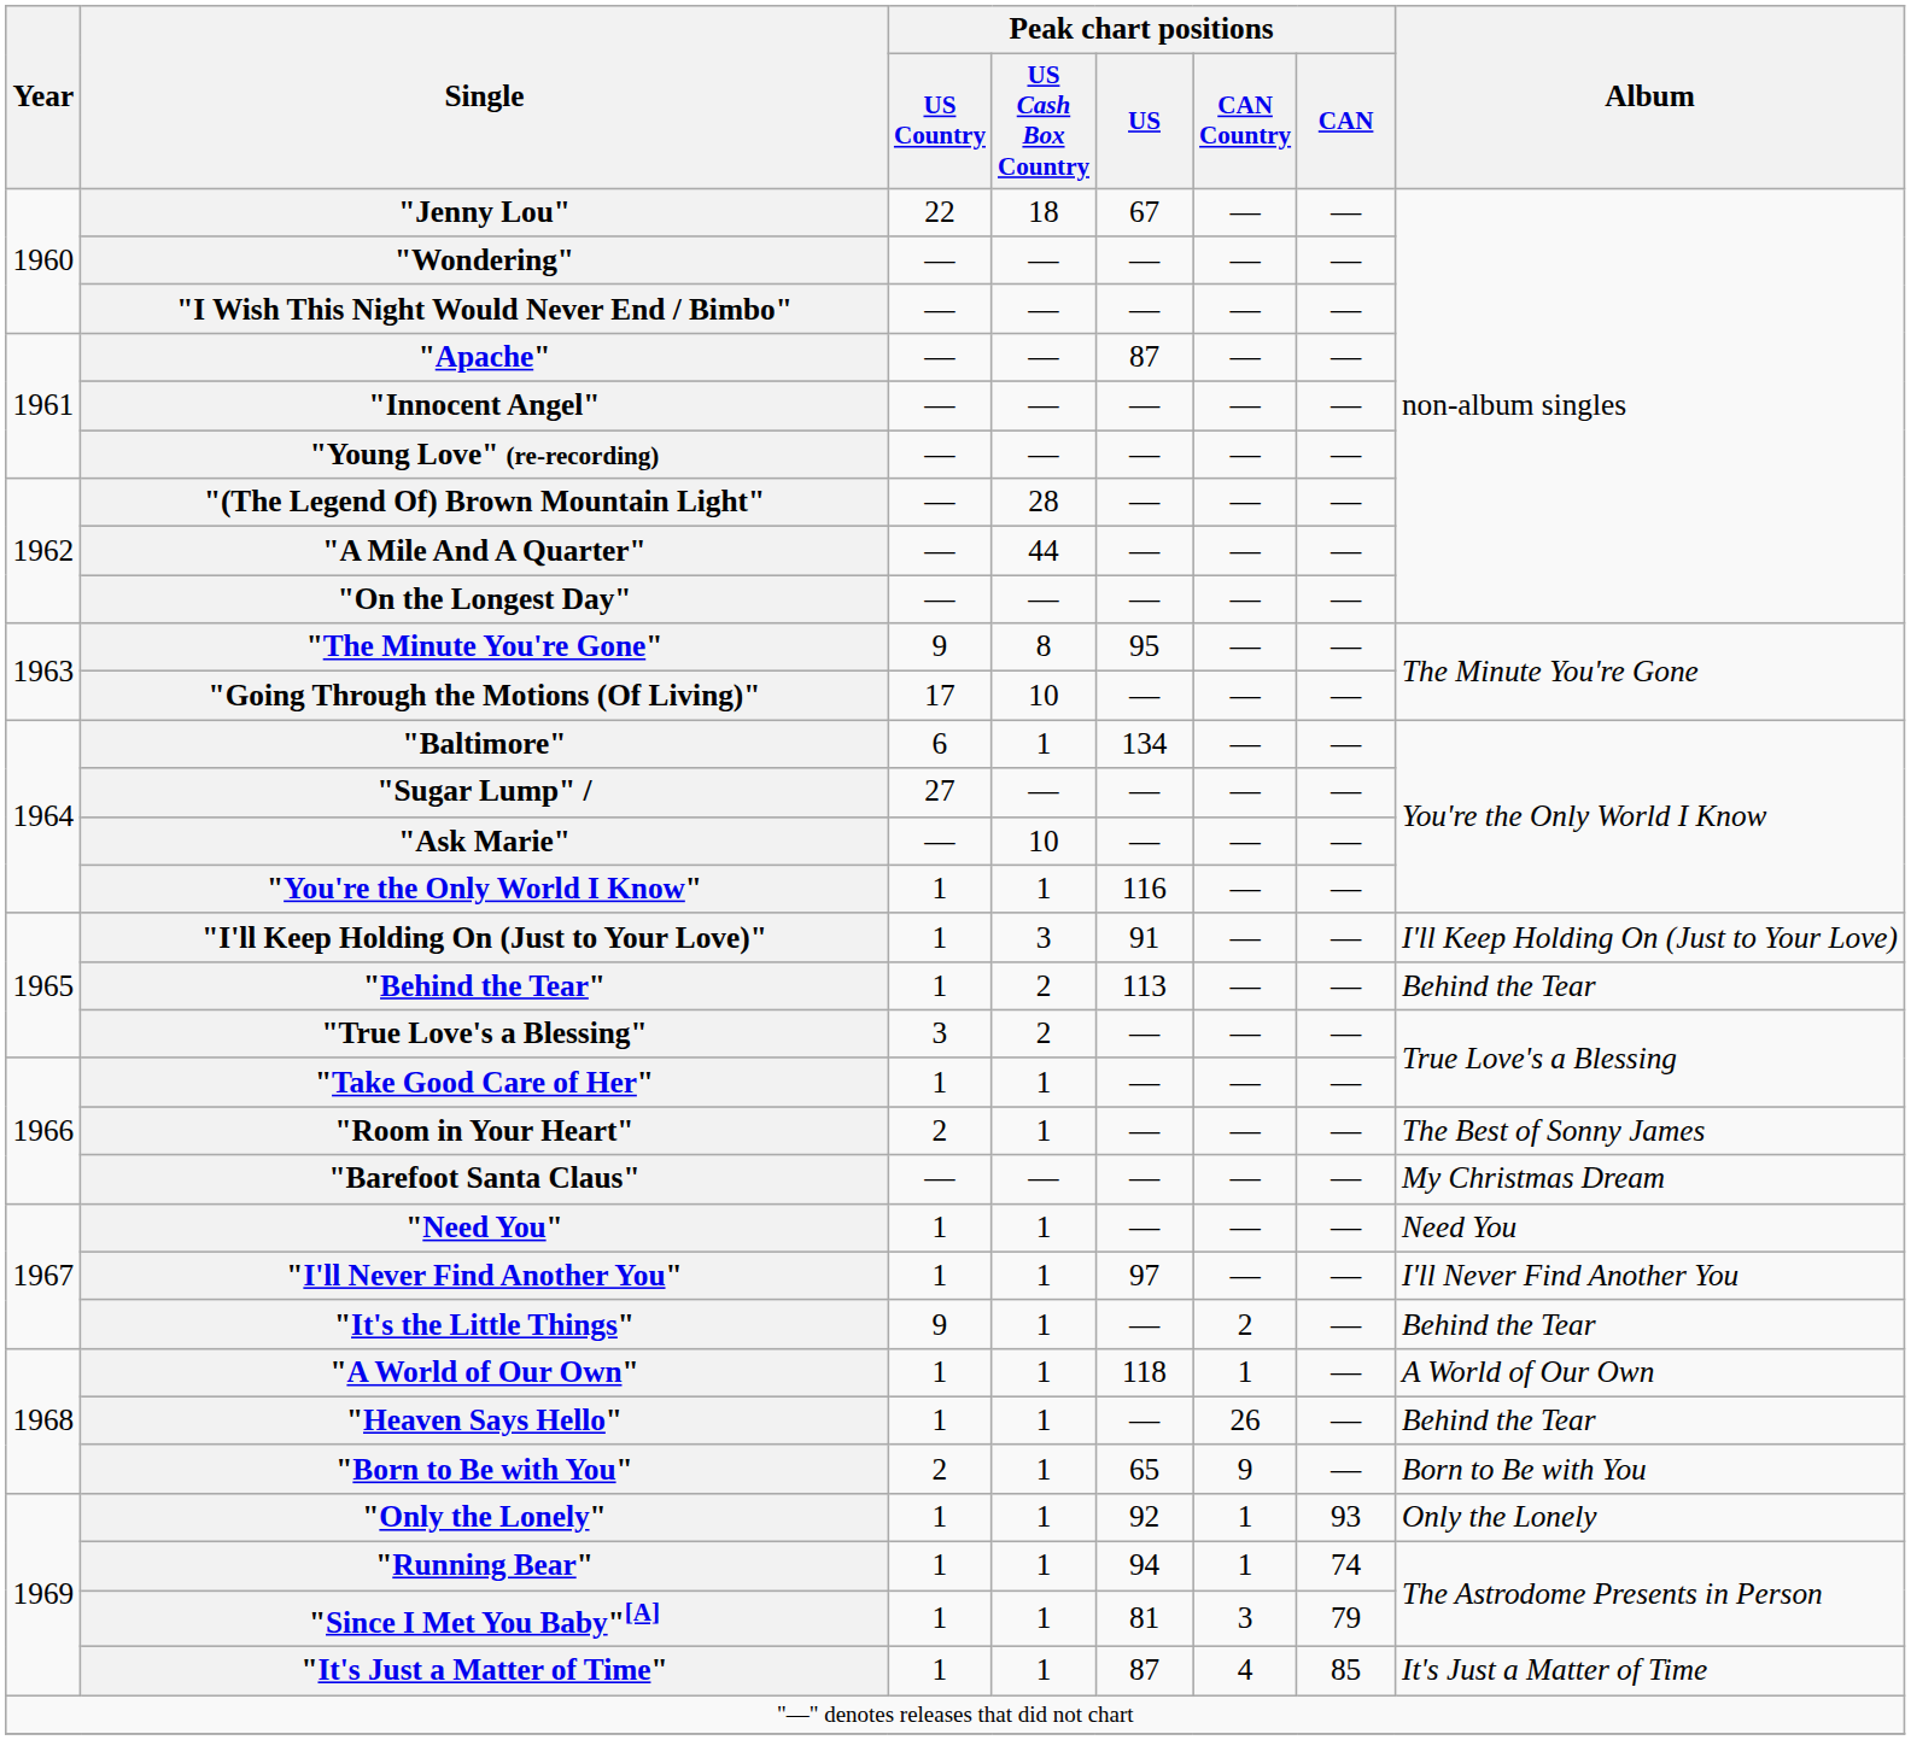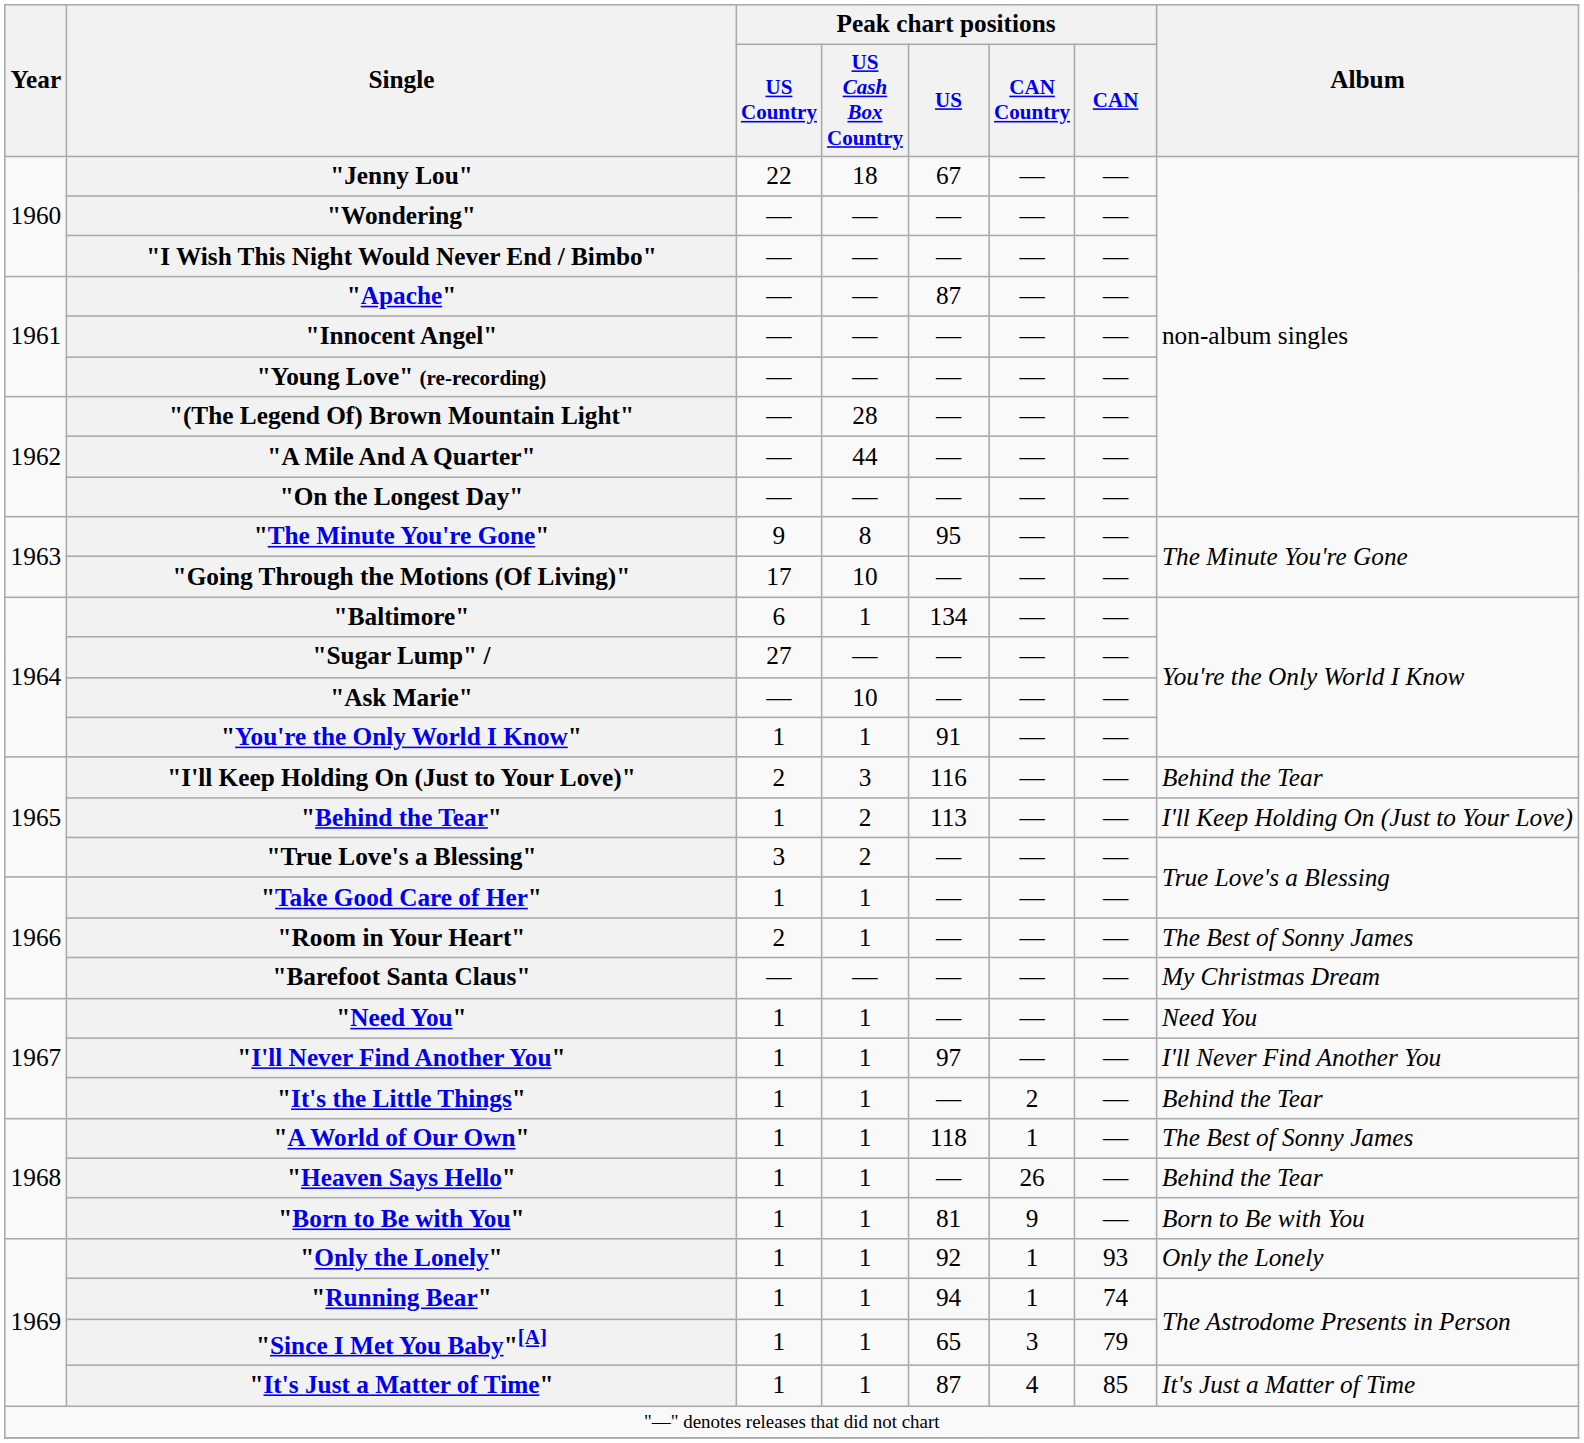"You're the Only World I Know" | Peak chart positions / US: 116 -> 91
"I'll Keep Holding On (Just to Your Love)" | Peak chart positions / US Country: 1 -> 2
"I'll Keep Holding On (Just to Your Love)" | Peak chart positions / US: 91 -> 116
"I'll Keep Holding On (Just to Your Love)" | Album: I'll Keep Holding On (Just to Your Love) -> Behind the Tear
"Behind the Tear" | Album: Behind the Tear -> I'll Keep Holding On (Just to Your Love)
"It's the Little Things" | Peak chart positions / US Country: 9 -> 1
"A World of Our Own" | Album: A World of Our Own -> The Best of Sonny James
"Born to Be with You" | Peak chart positions / US Country: 2 -> 1
"Born to Be with You" | Peak chart positions / US: 65 -> 81
"Since I Met You Baby"[A] | Peak chart positions / US: 81 -> 65
